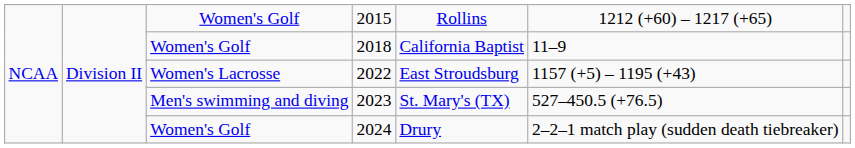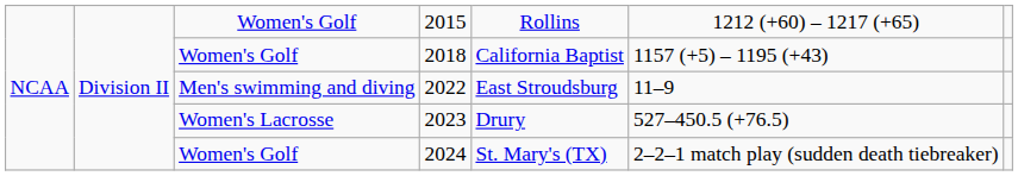2018 | column 6: 11–9 -> 1157 (+5) – 1195 (+43)
2022 | column 3: Women's Lacrosse -> Men's swimming and diving
2022 | column 6: 1157 (+5) – 1195 (+43) -> 11–9
2023 | column 3: Men's swimming and diving -> Women's Lacrosse
2023 | column 5: St. Mary's (TX) -> Drury
2024 | column 5: Drury -> St. Mary's (TX)
